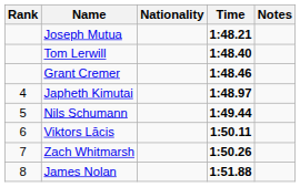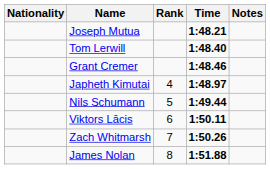columns swapped: Rank <-> Nationality
